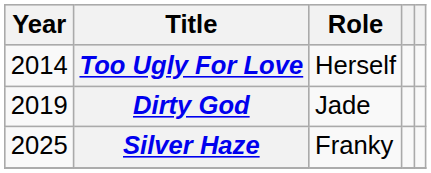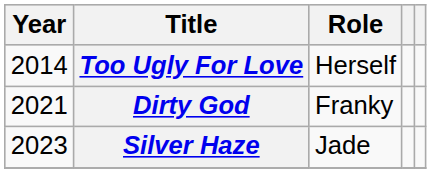Dirty God | Year: 2019 -> 2021
Dirty God | Role: Jade -> Franky
Silver Haze | Year: 2025 -> 2023
Silver Haze | Role: Franky -> Jade
